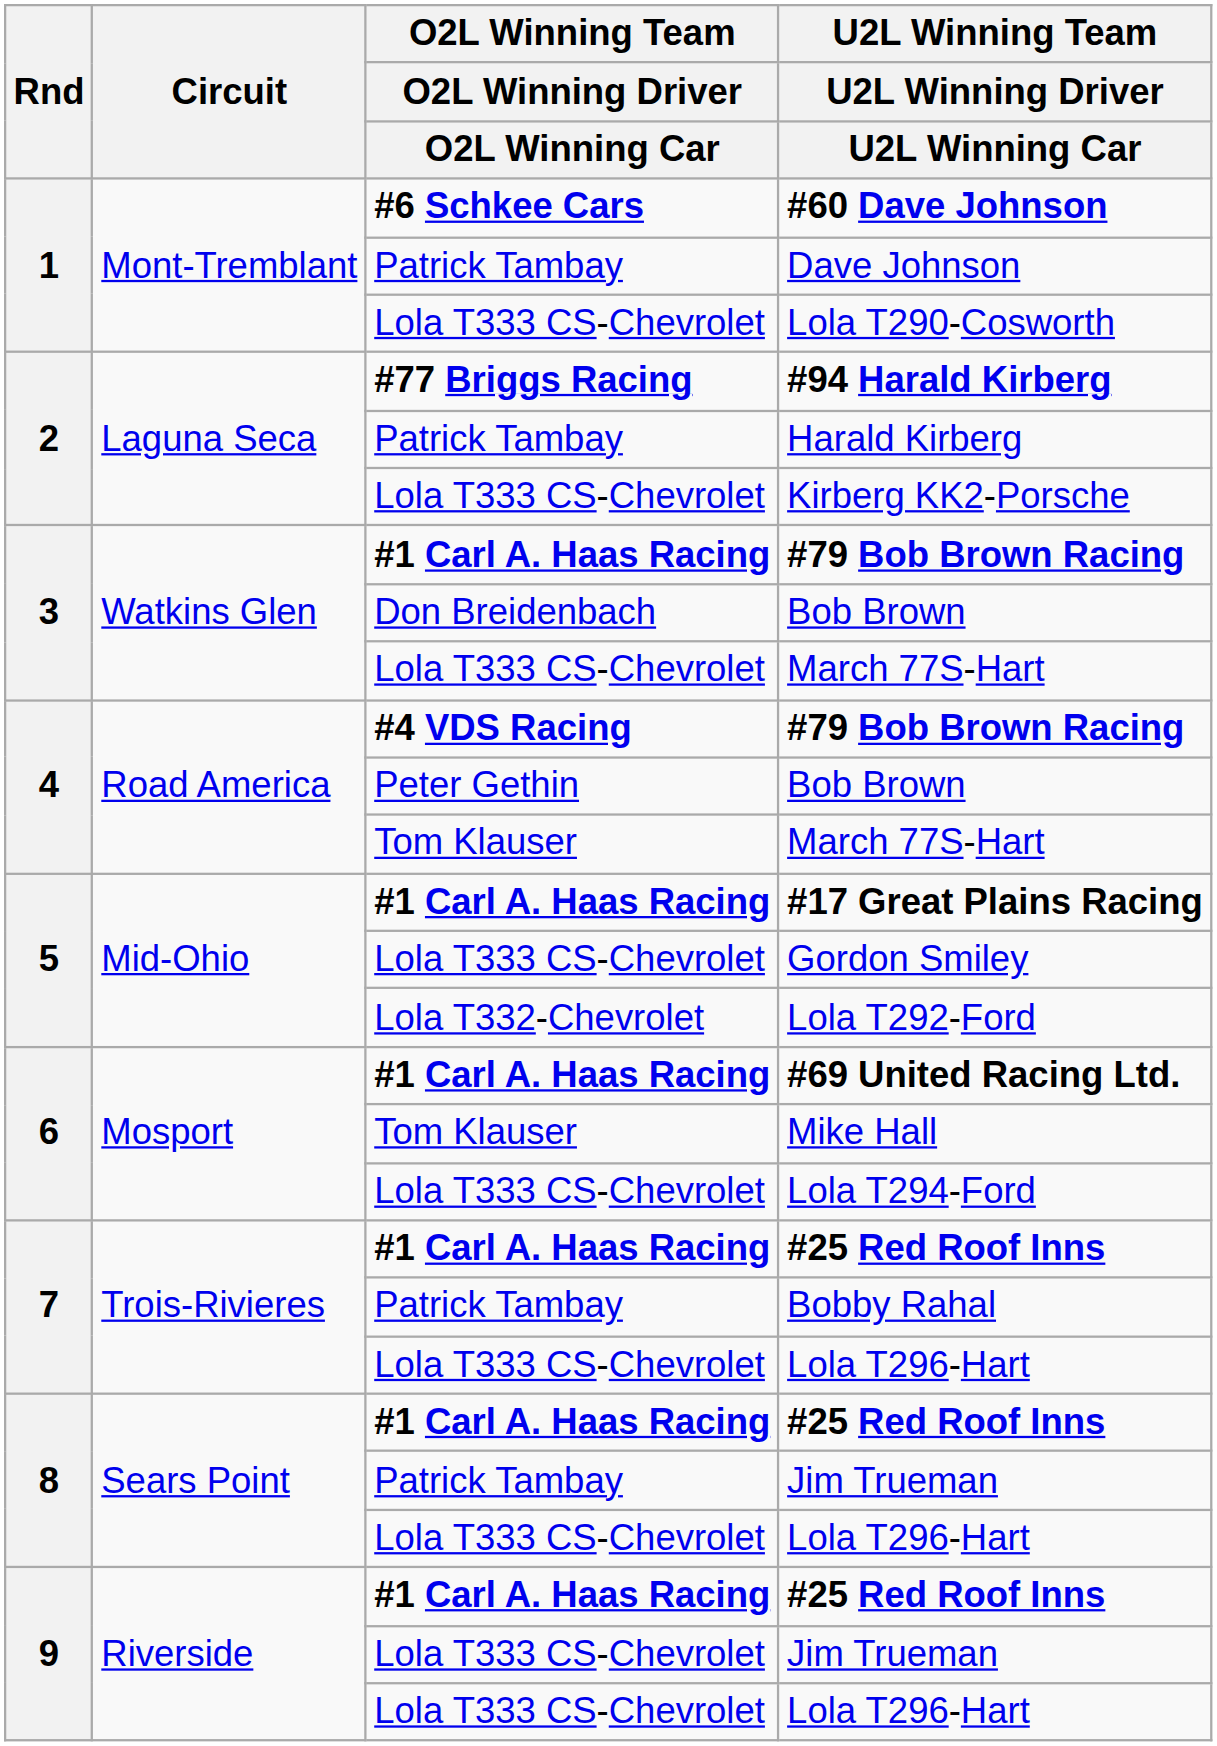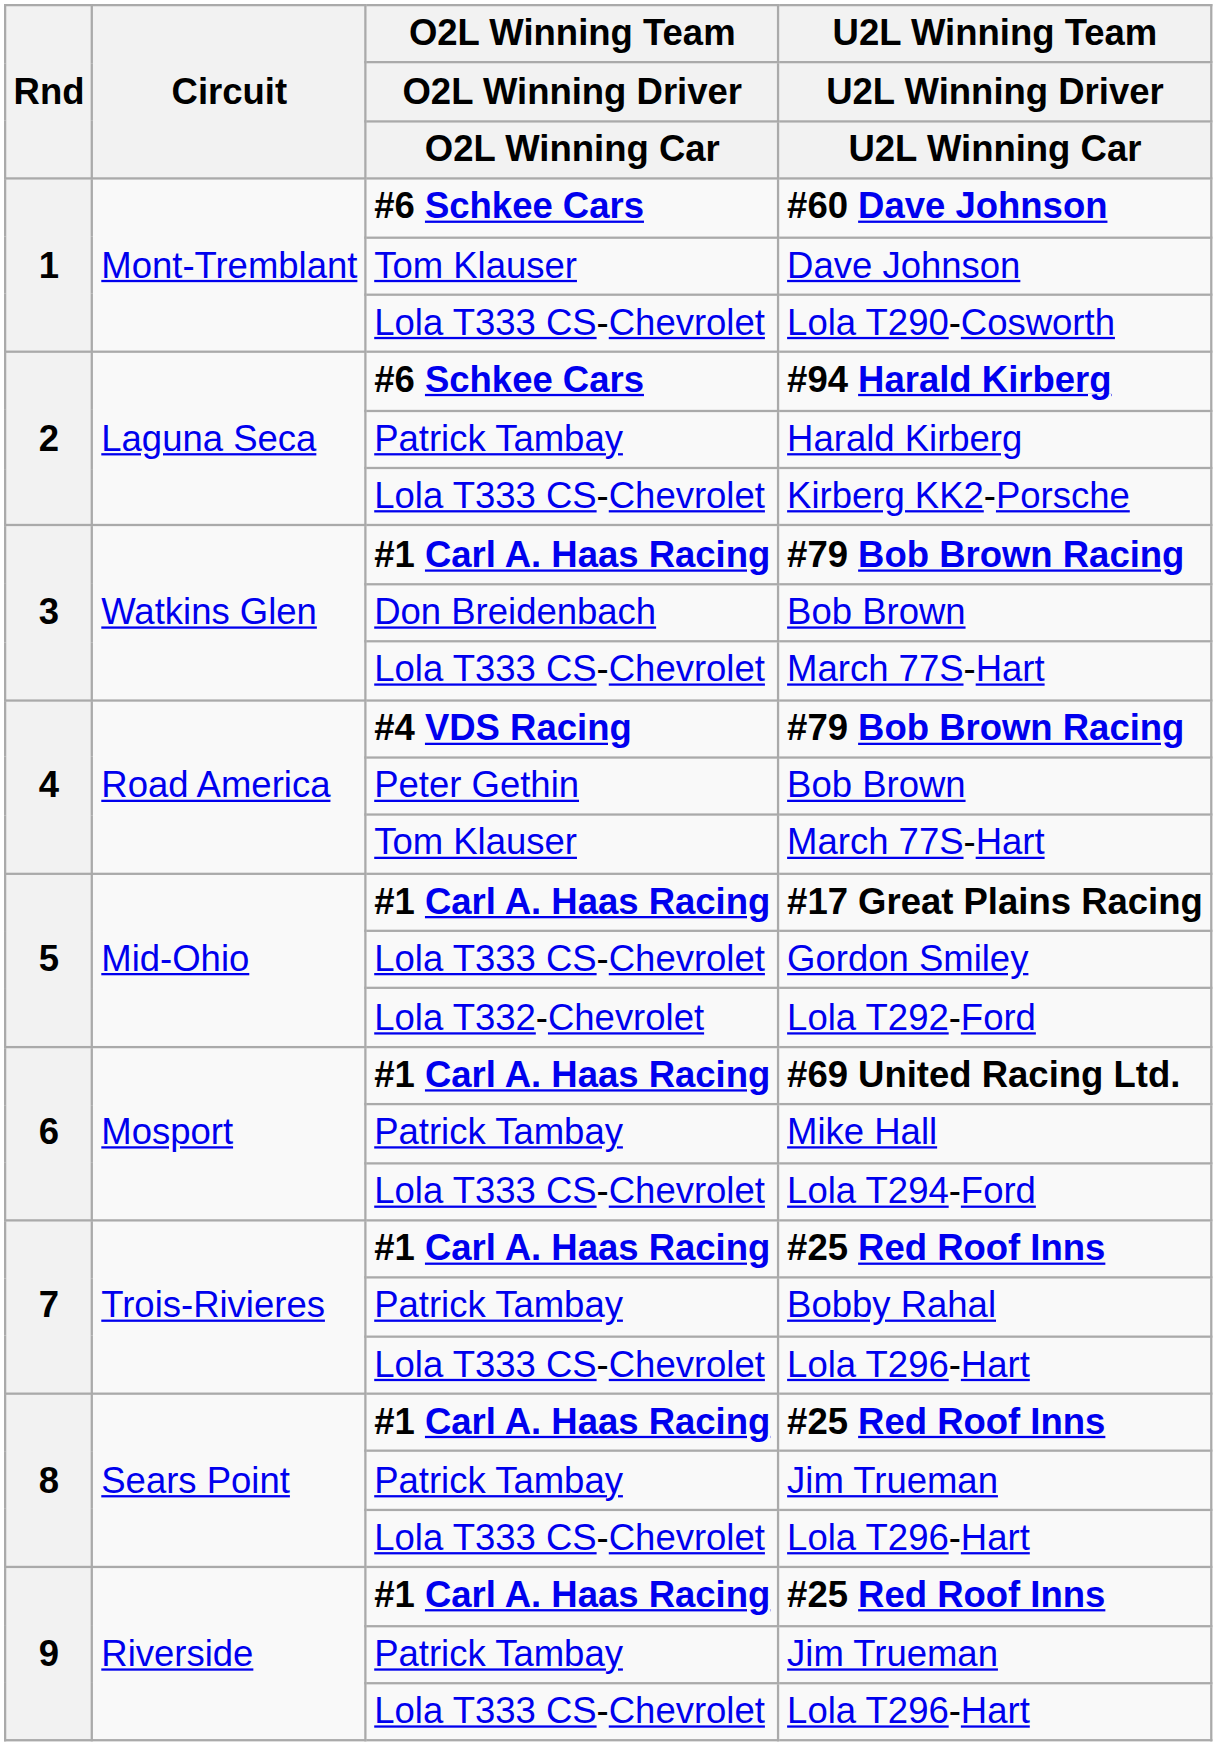Dave Johnson | O2L Winning Team / O2L Winning Driver / O2L Winning Car: Patrick Tambay -> Tom Klauser
#94 Harald Kirberg | O2L Winning Team / O2L Winning Driver / O2L Winning Car: #77 Briggs Racing -> #6 Schkee Cars
Mike Hall | O2L Winning Team / O2L Winning Driver / O2L Winning Car: Tom Klauser -> Patrick Tambay
9 / Jim Trueman | O2L Winning Team / O2L Winning Driver / O2L Winning Car: Lola T333 CS-Chevrolet -> Patrick Tambay
